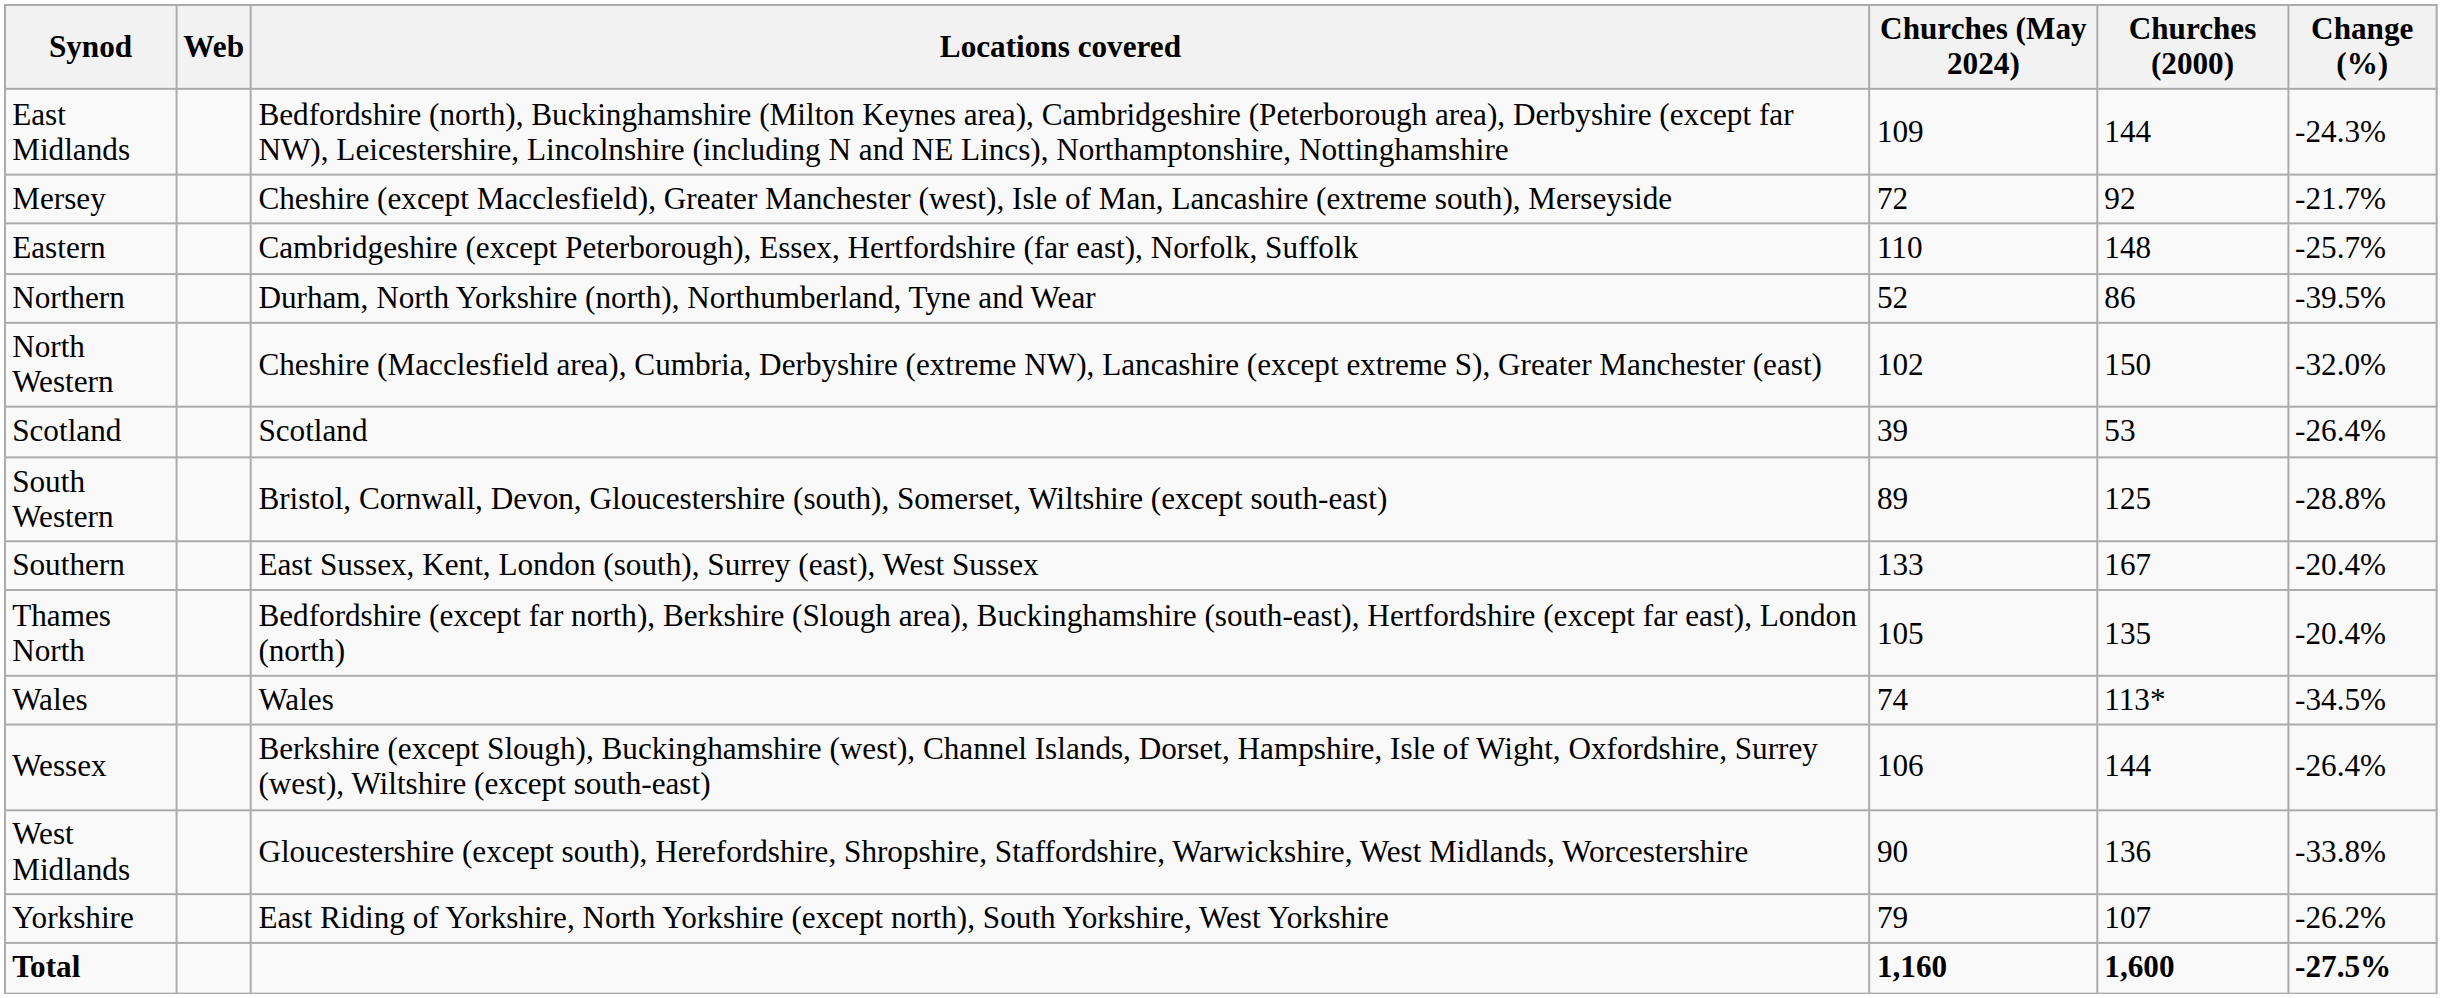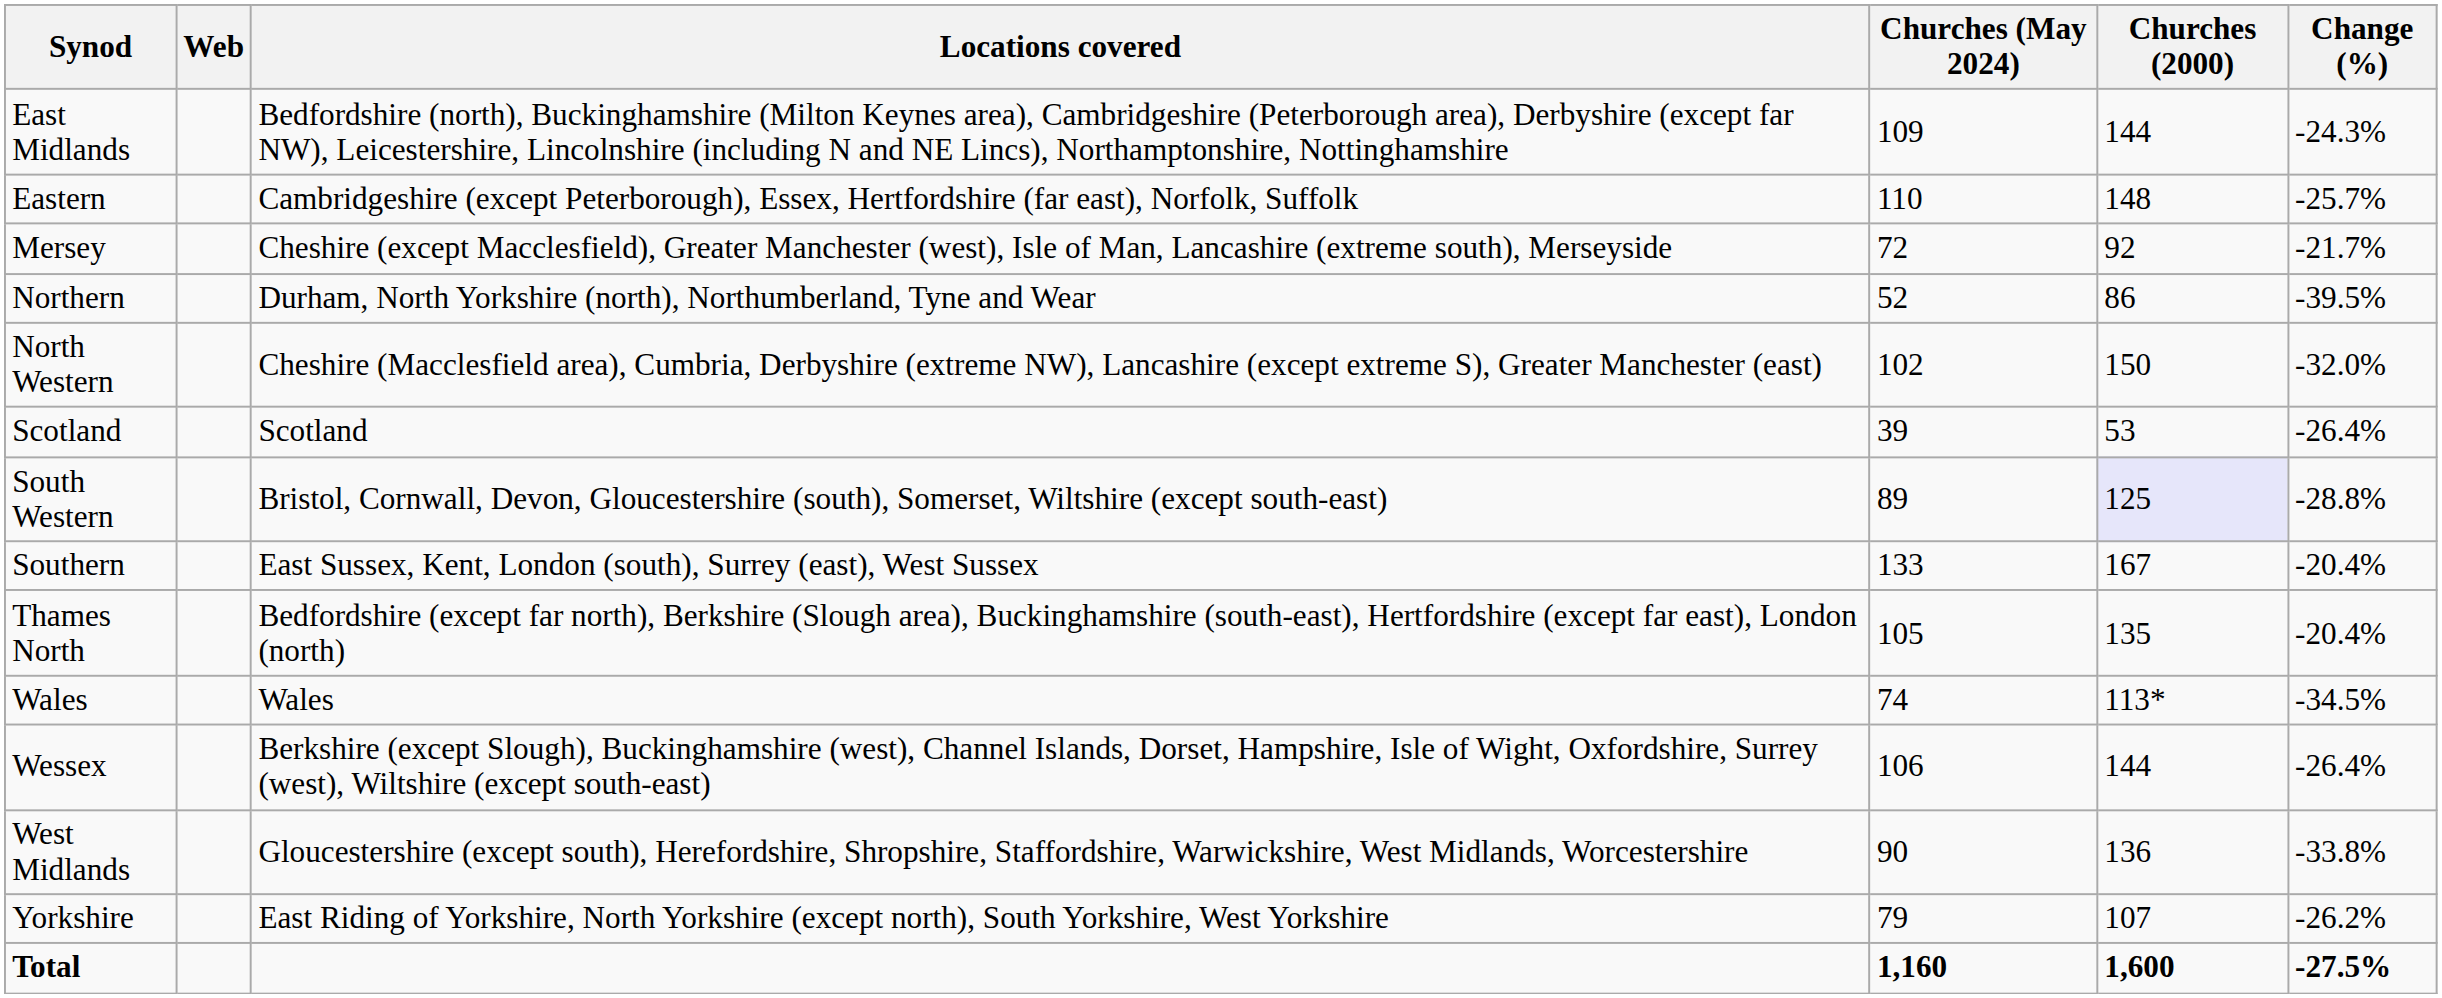rows swapped: Eastern <-> Mersey
South Western | Churches (2000): no background -> lavender background
